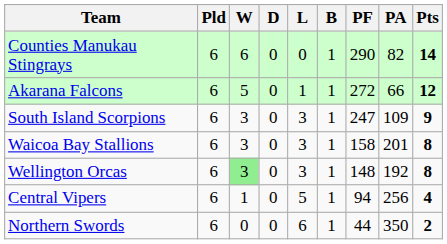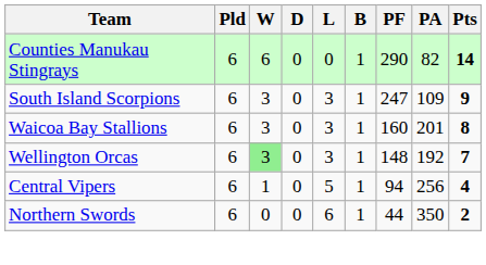- row: Akarana Falcons | 6 | 5 | 0 | 1 | 1 | 272 | 66 | 12
Waicoa Bay Stallions | PF: 158 -> 160
Wellington Orcas | Pts: 8 -> 7
